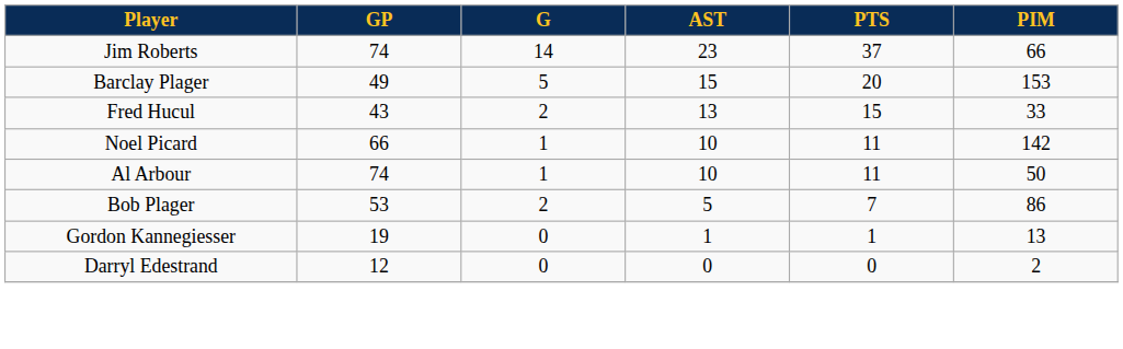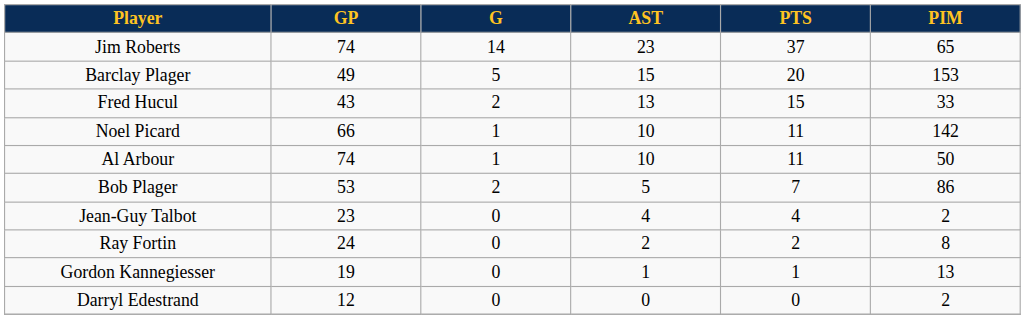Jim Roberts | PIM: 66 -> 65
+ row: Jean-Guy Talbot | 23 | 0 | 4 | 4 | 2
+ row: Ray Fortin | 24 | 0 | 2 | 2 | 8
